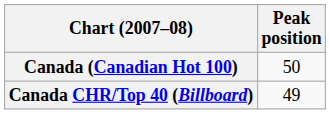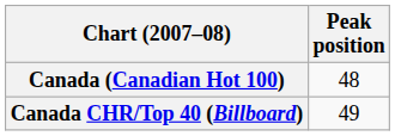Canada (Canadian Hot 100) | Peak position: 50 -> 48
